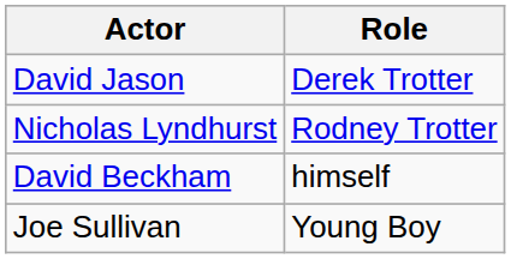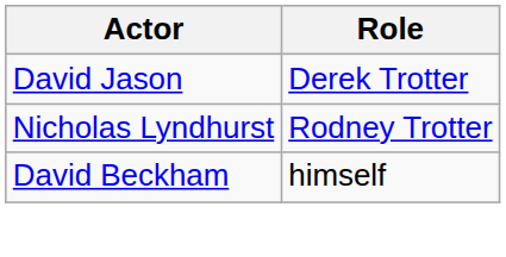- row: Joe Sullivan | Young Boy
